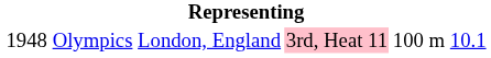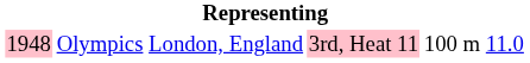Olympics | column 1: no background -> pink background
Olympics | column 6: 10.1 -> 11.0
